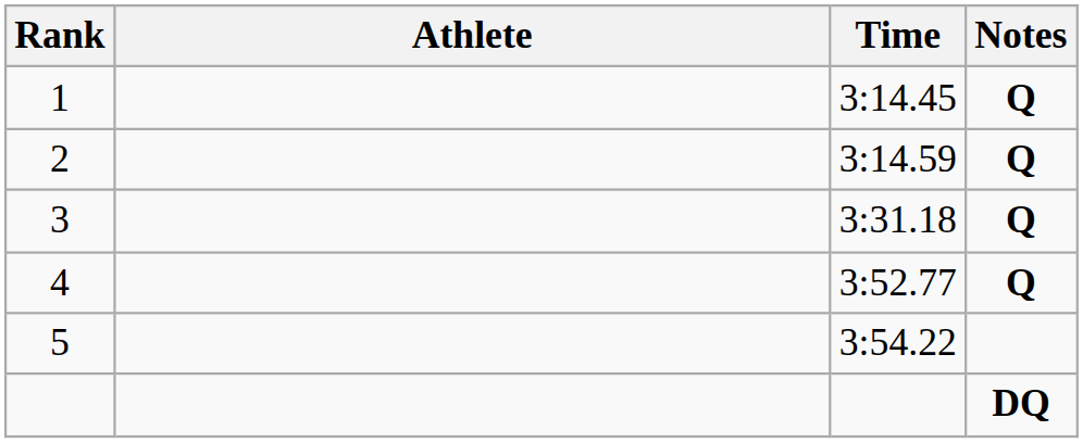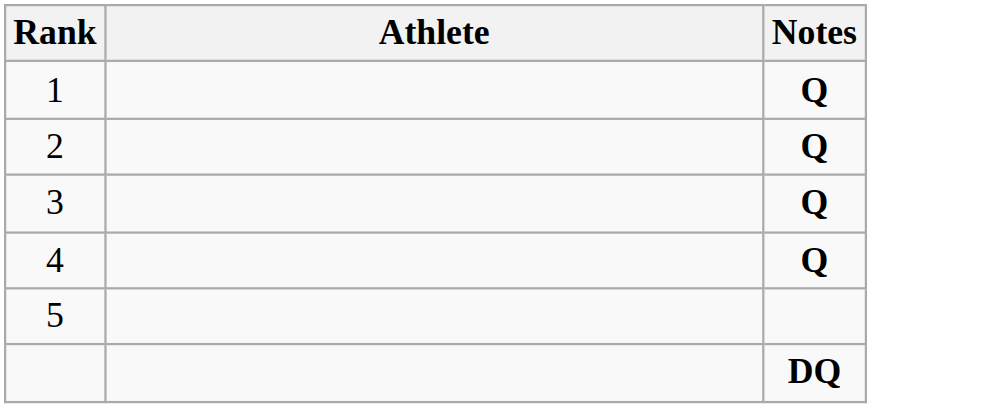- column: Time | 3:14.45 | 3:14.59 | 3:31.18 | 3:52.77 | 3:54.22
